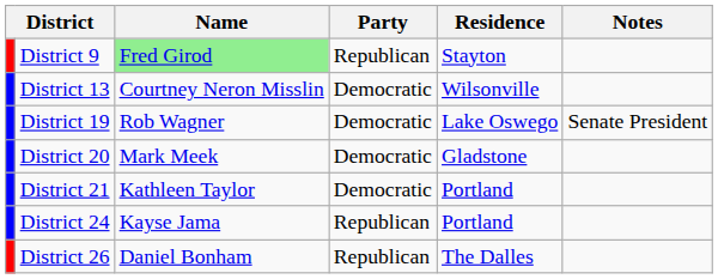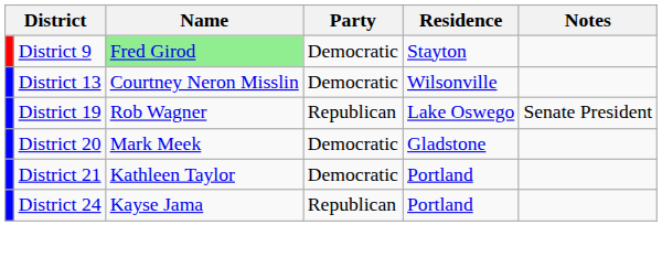District 9 | Party: Republican -> Democratic
District 19 | Party: Democratic -> Republican
- row: District 26 | Daniel Bonham | Republican | The Dalles
